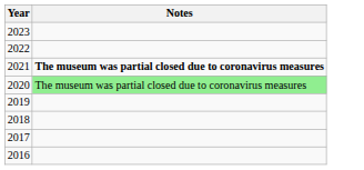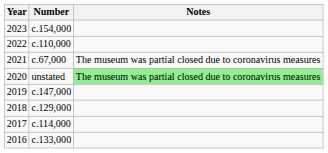+ column: Number | c.154,000 | c.110,000 | c.67,000 | unstated | c.147,000 | c.129,000 | c.114,000 | c.133,000
2021 | Notes: bold -> normal
